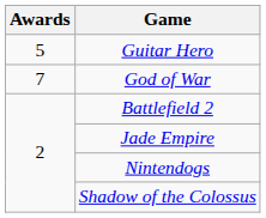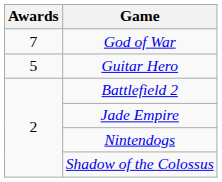rows swapped: God of War <-> Guitar Hero
